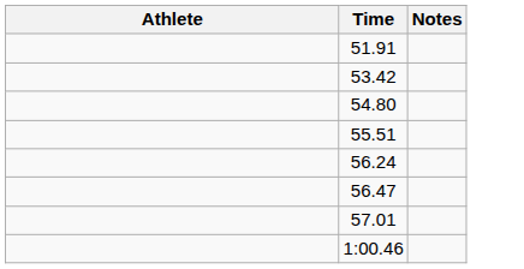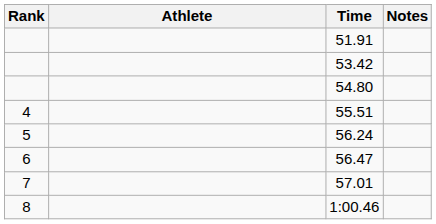+ column: Rank | 4 | 5 | 6 | 7 | 8
